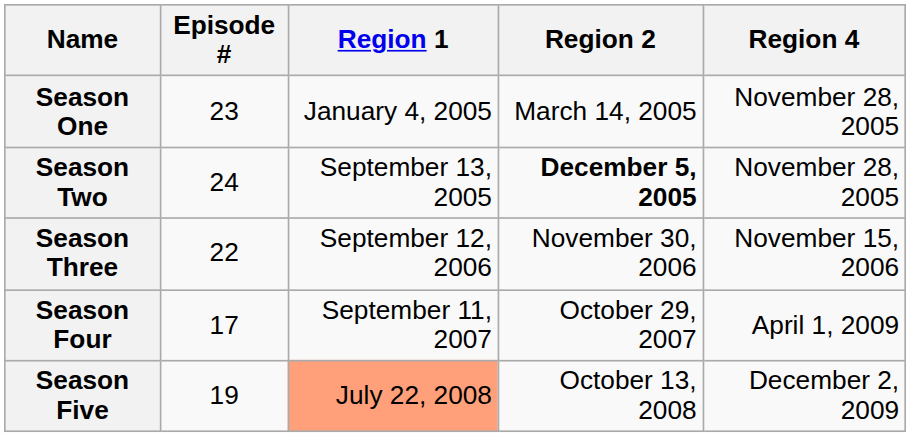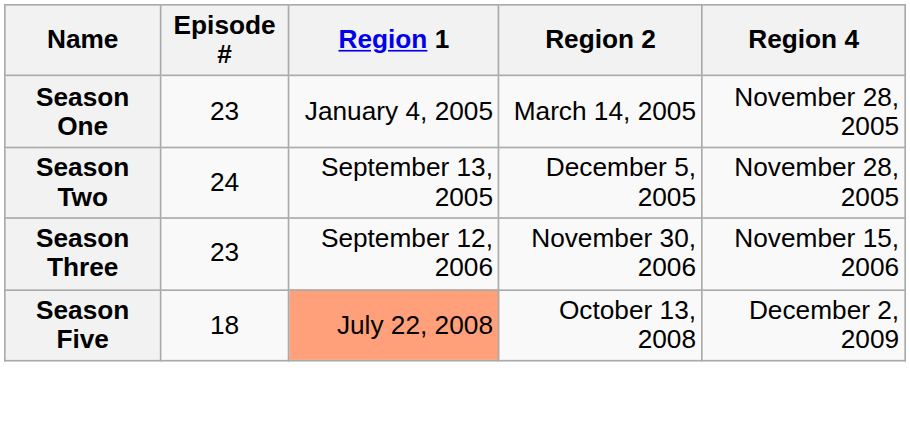Season Two | Region 2: bold -> normal
Season Three | Episode #: 22 -> 23
- row: Season Four | 17 | September 11, 2007 | October 29, 2007 | April 1, 2009
Season Five | Episode #: 19 -> 18
